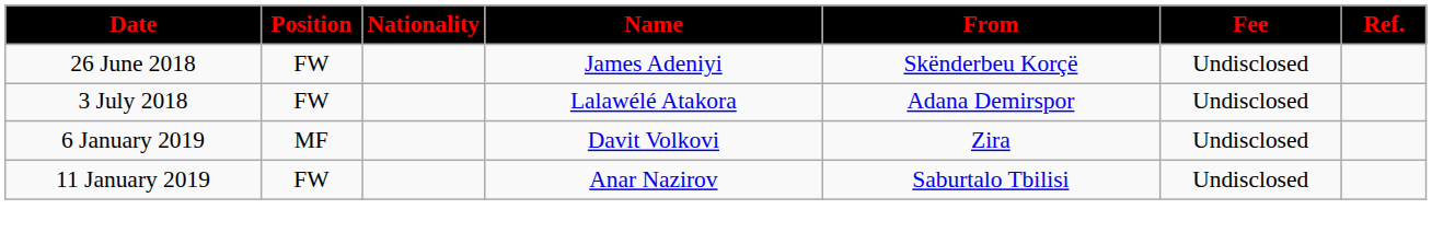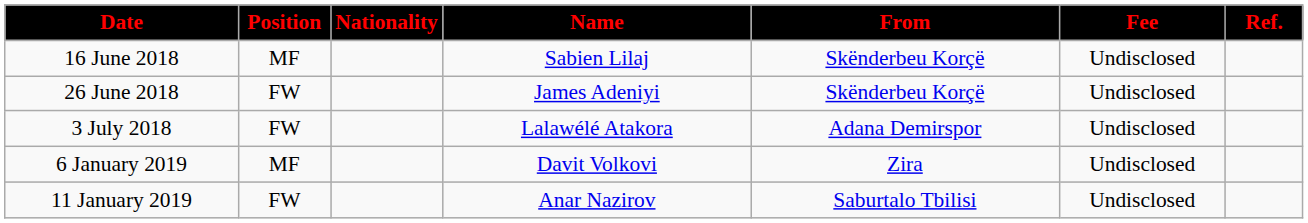+ row: 16 June 2018 | MF | Sabien Lilaj | Skënderbeu Korçë | Undisclosed
